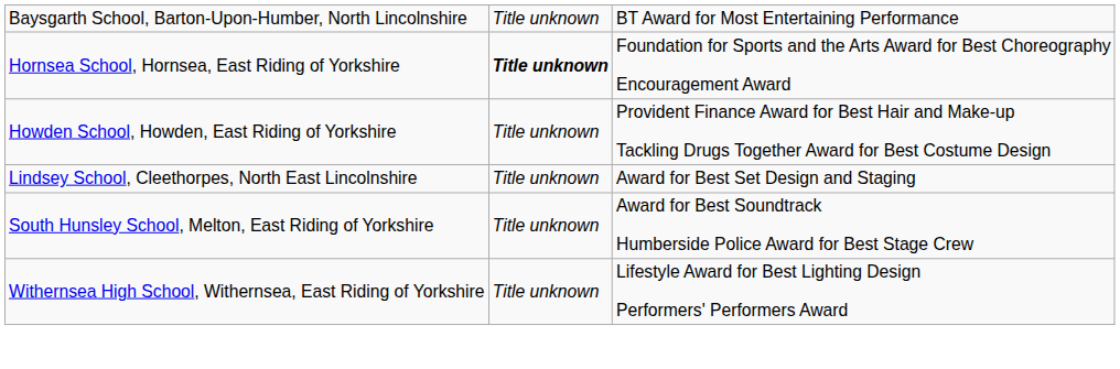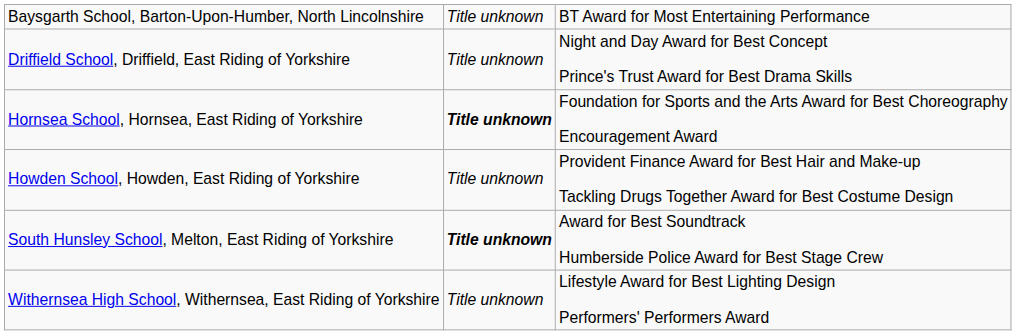+ row: Driffield School, Driffield, East Riding of Yorkshire | Title unknown | Night and Day Award for Best Concept Prince's Trust Award for Best Drama Skills
- row: Lindsey School, Cleethorpes, North East Lincolnshire | Title unknown | Award for Best Set Design and Staging
South Hunsley School, Melton, East Riding of Yorkshire | column 2: normal -> bold
